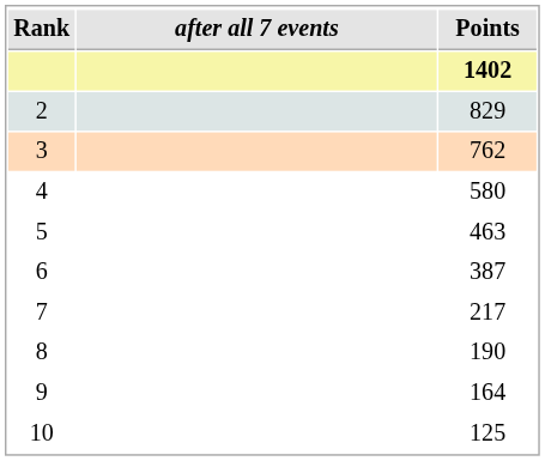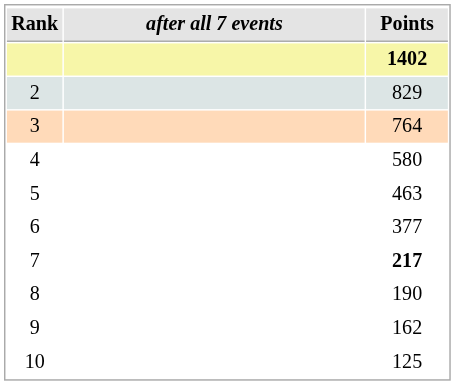3 | Points: 762 -> 764
6 | Points: 387 -> 377
7 | Points: normal -> bold
9 | Points: 164 -> 162
